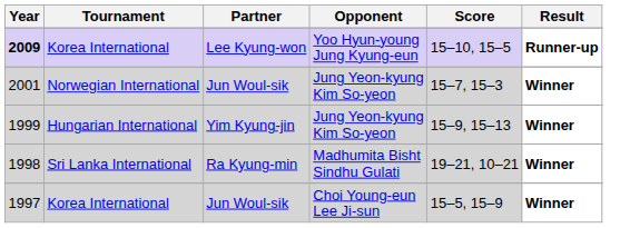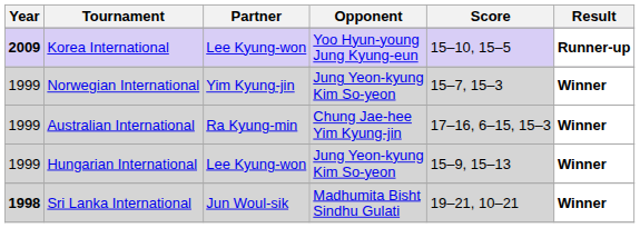Norwegian International | Year: 2001 -> 1999
Norwegian International | Partner: Jun Woul-sik -> Yim Kyung-jin
+ row: 1999 | Australian International | Ra Kyung-min | Chung Jae-hee Yim Kyung-jin | 17–16, 6–15, 15–3 | Winner
Hungarian International | Partner: Yim Kyung-jin -> Lee Kyung-won
Sri Lanka International | Year: normal -> bold
Sri Lanka International | Partner: Ra Kyung-min -> Jun Woul-sik
- row: 1997 | Korea International | Jun Woul-sik | Choi Young-eun Lee Ji-sun | 15–5, 15–9 | Winner
